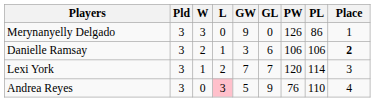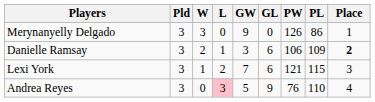Danielle Ramsay | PL: 106 -> 109
Lexi York | GL: 7 -> 6
Lexi York | PW: 120 -> 121
Lexi York | PL: 114 -> 115
